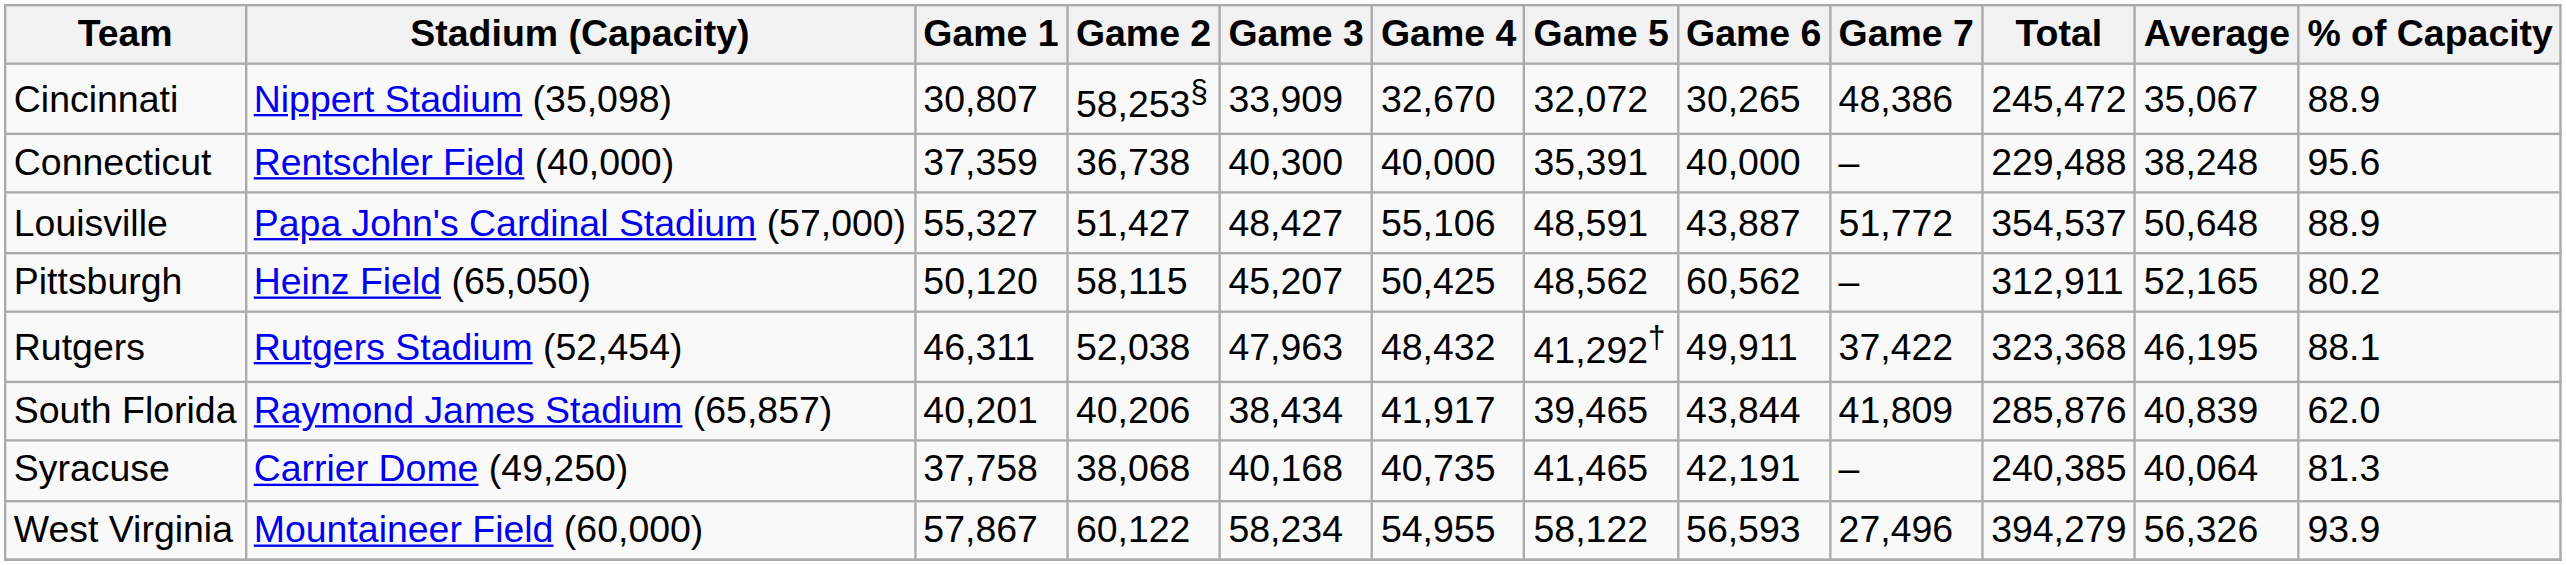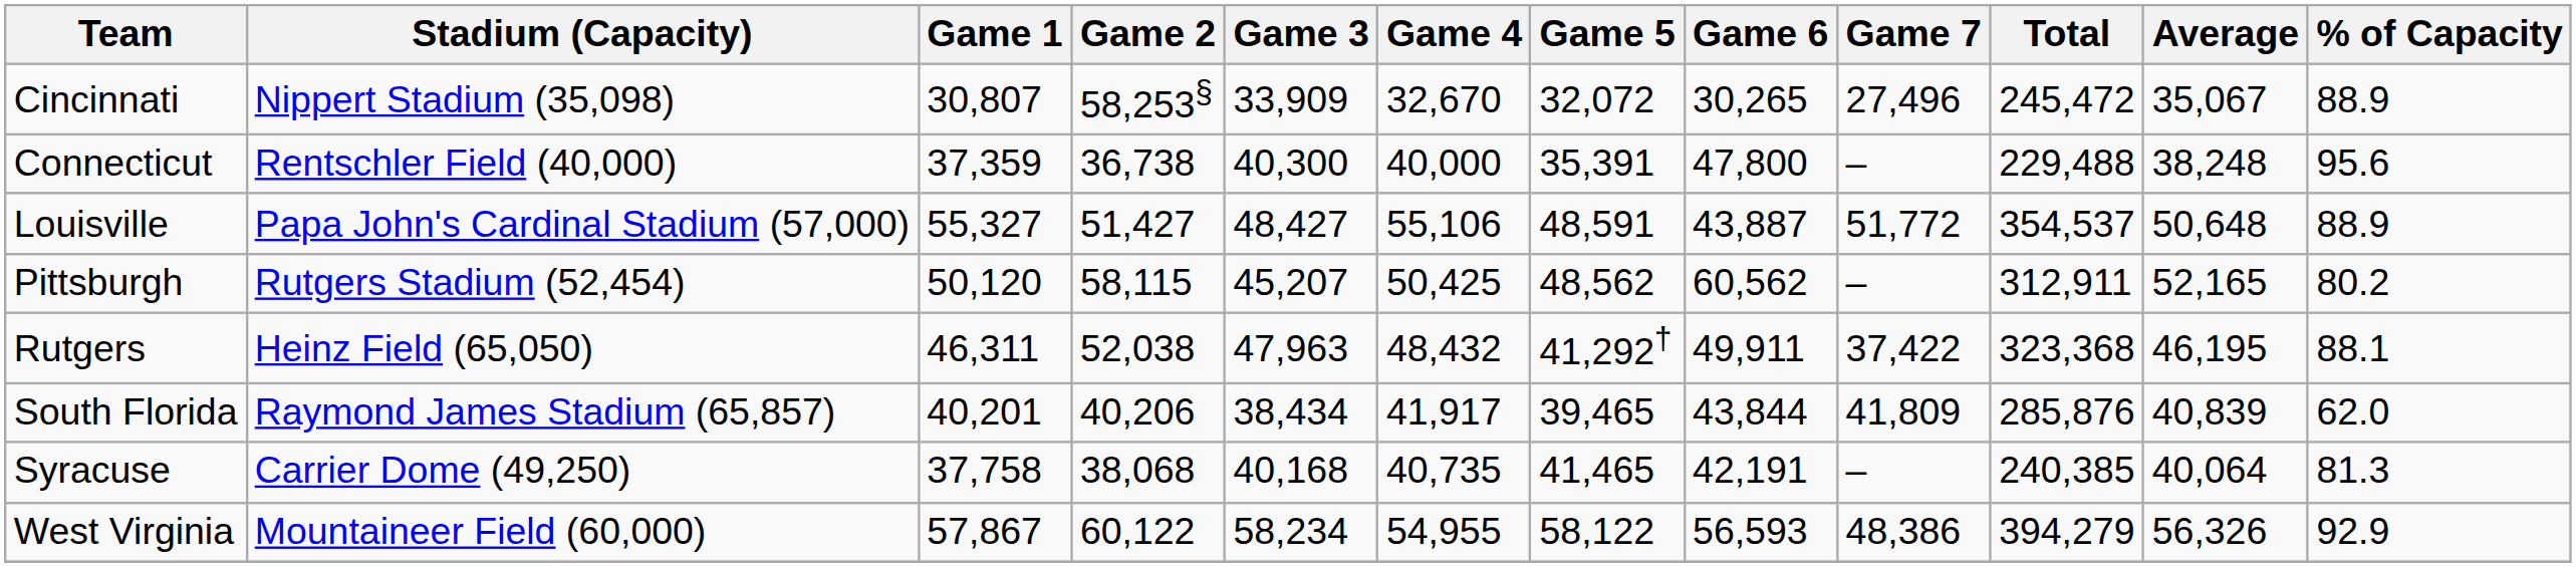Cincinnati | Game 7: 48,386 -> 27,496
Connecticut | Game 6: 40,000 -> 47,800
Pittsburgh | Stadium (Capacity): Heinz Field (65,050) -> Rutgers Stadium (52,454)
Rutgers | Stadium (Capacity): Rutgers Stadium (52,454) -> Heinz Field (65,050)
West Virginia | Game 7: 27,496 -> 48,386
West Virginia | % of Capacity: 93.9 -> 92.9
